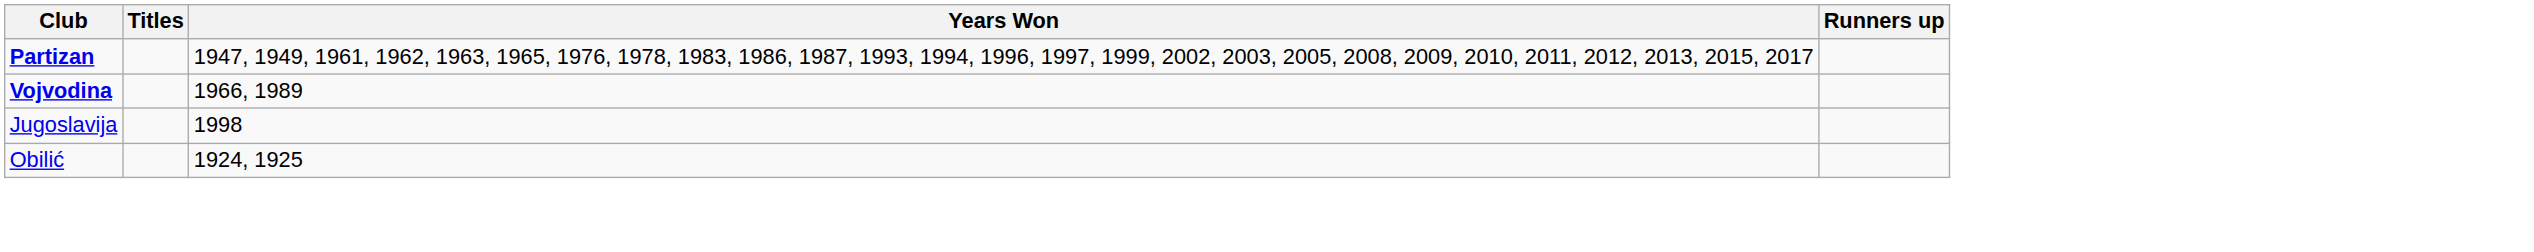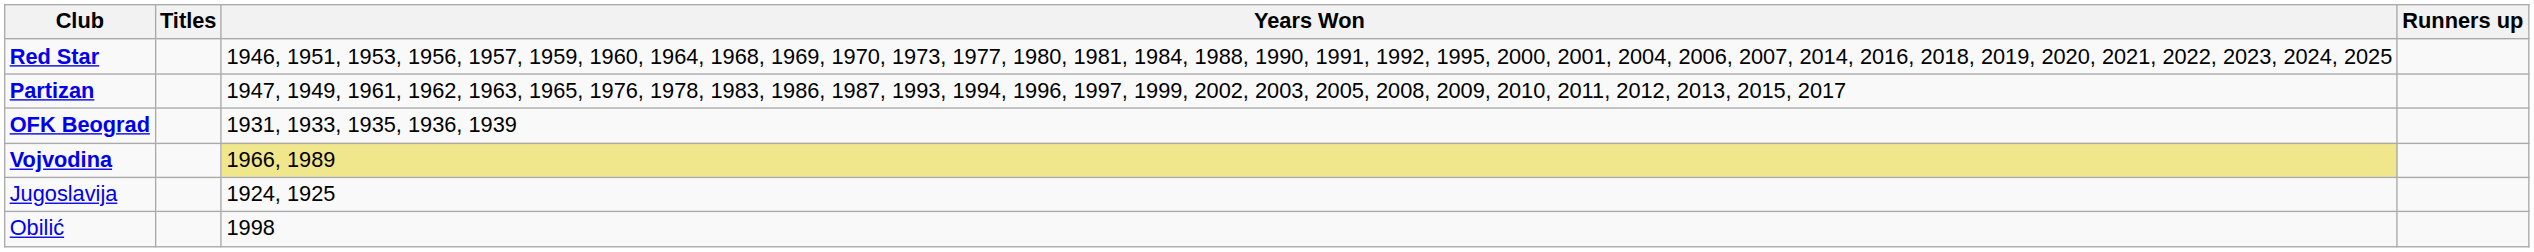+ row: Red Star | 1946, 1951, 1953, 1956, 1957, 1959, 1960, 1964, 1968, 1969, 1970, 1973, 1977, 1980, 1981, 1984, 1988, 1990, 1991, 1992, 1995, 2000, 2001, 2004, 2006, 2007, 2014, 2016, 2018, 2019, 2020, 2021, 2022, 2023, 2024, 2025
+ row: OFK Beograd | 1931, 1933, 1935, 1936, 1939
Vojvodina | Years Won: no background -> khaki background
Jugoslavija | Years Won: 1998 -> 1924, 1925
Obilić | Years Won: 1924, 1925 -> 1998
